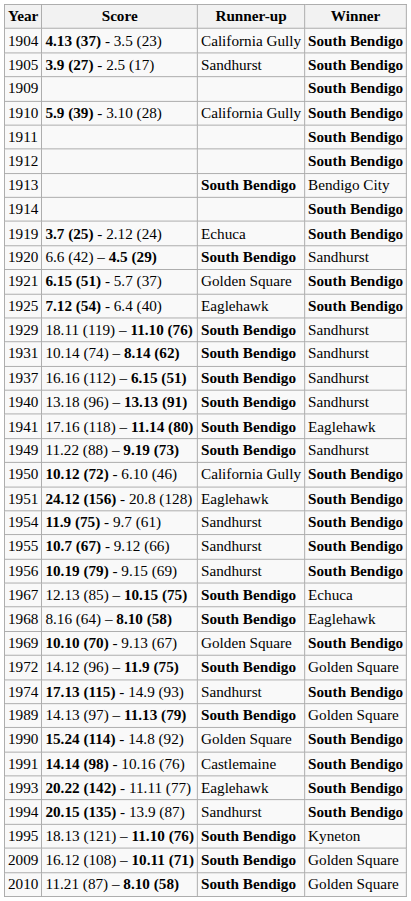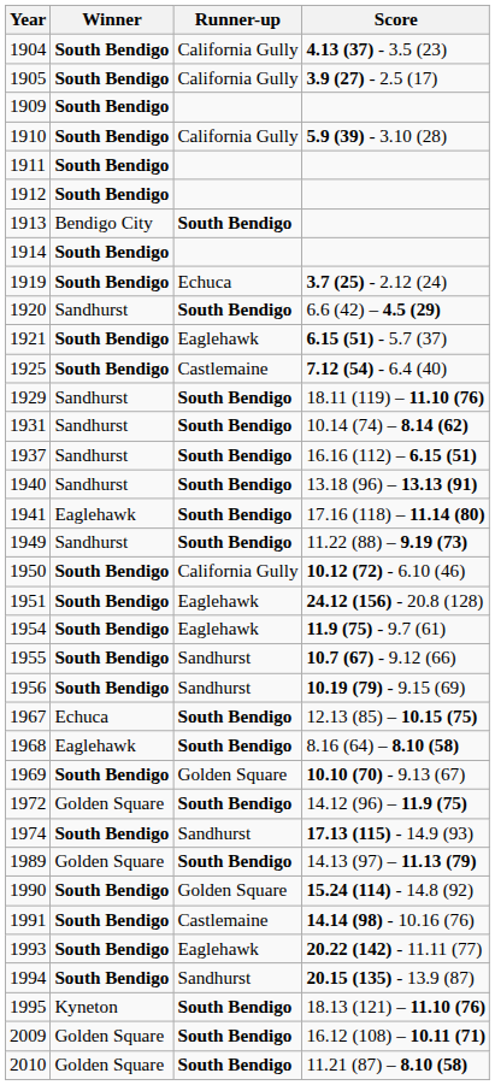columns swapped: Winner <-> Score
1905 | Runner-up: Sandhurst -> California Gully
1921 | Runner-up: Golden Square -> Eaglehawk
1925 | Runner-up: Eaglehawk -> Castlemaine
1954 | Runner-up: Sandhurst -> Eaglehawk
